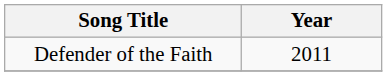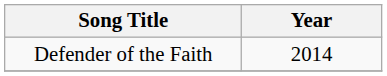Defender of the Faith | Year: 2011 -> 2014
